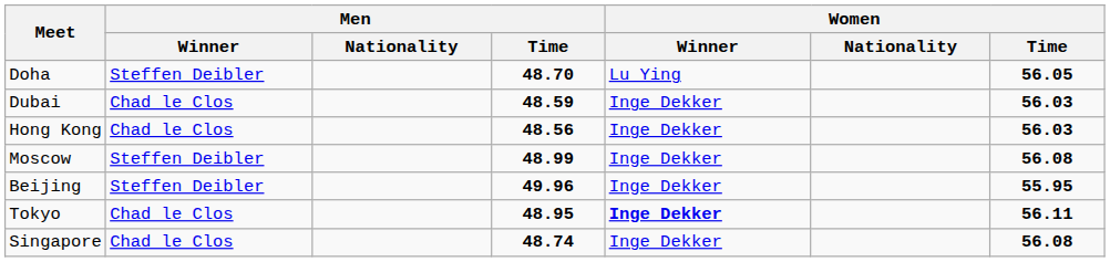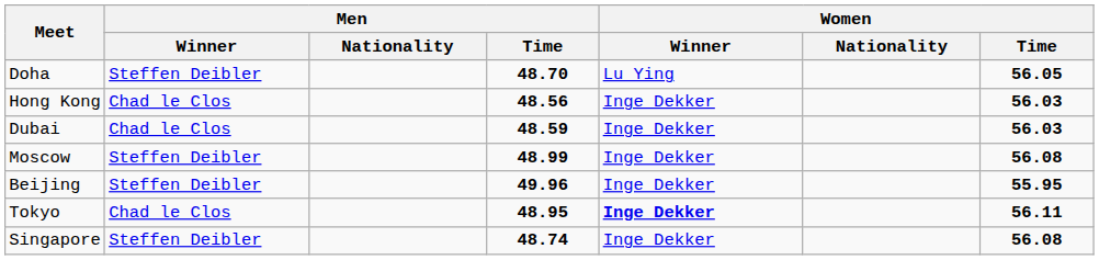rows swapped: Dubai <-> Hong Kong
Singapore | Men / Winner: Chad le Clos -> Steffen Deibler
